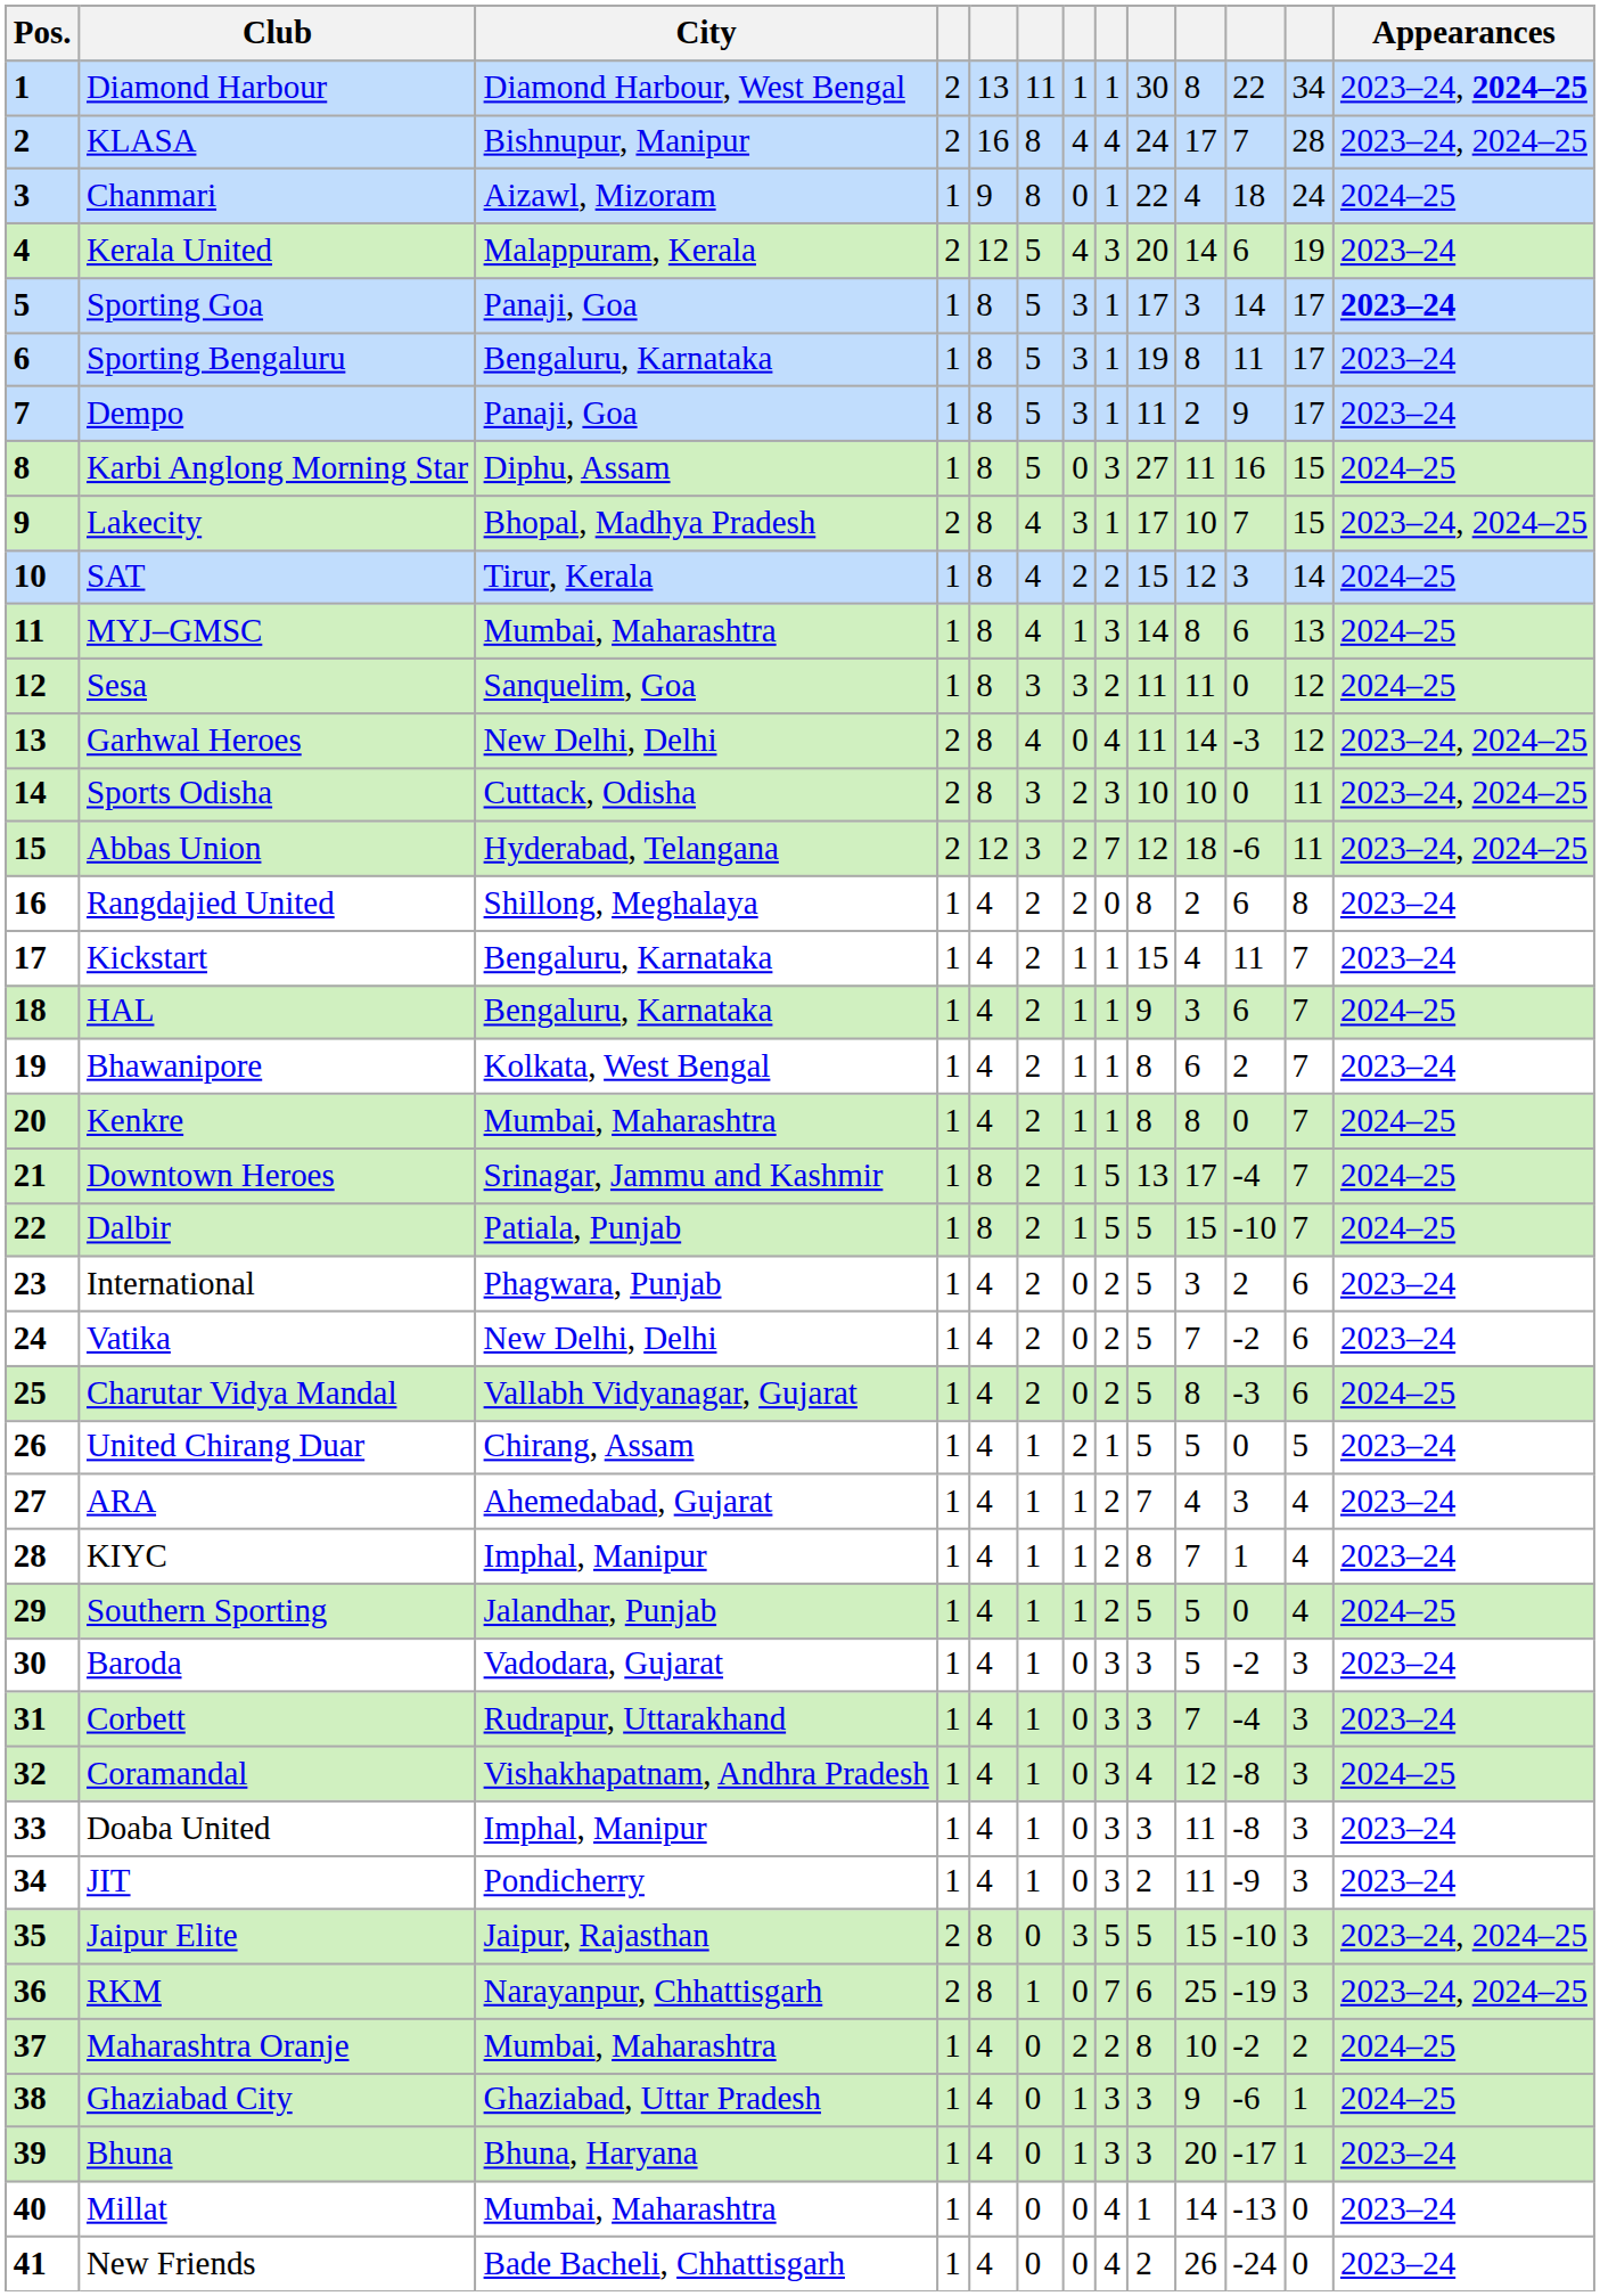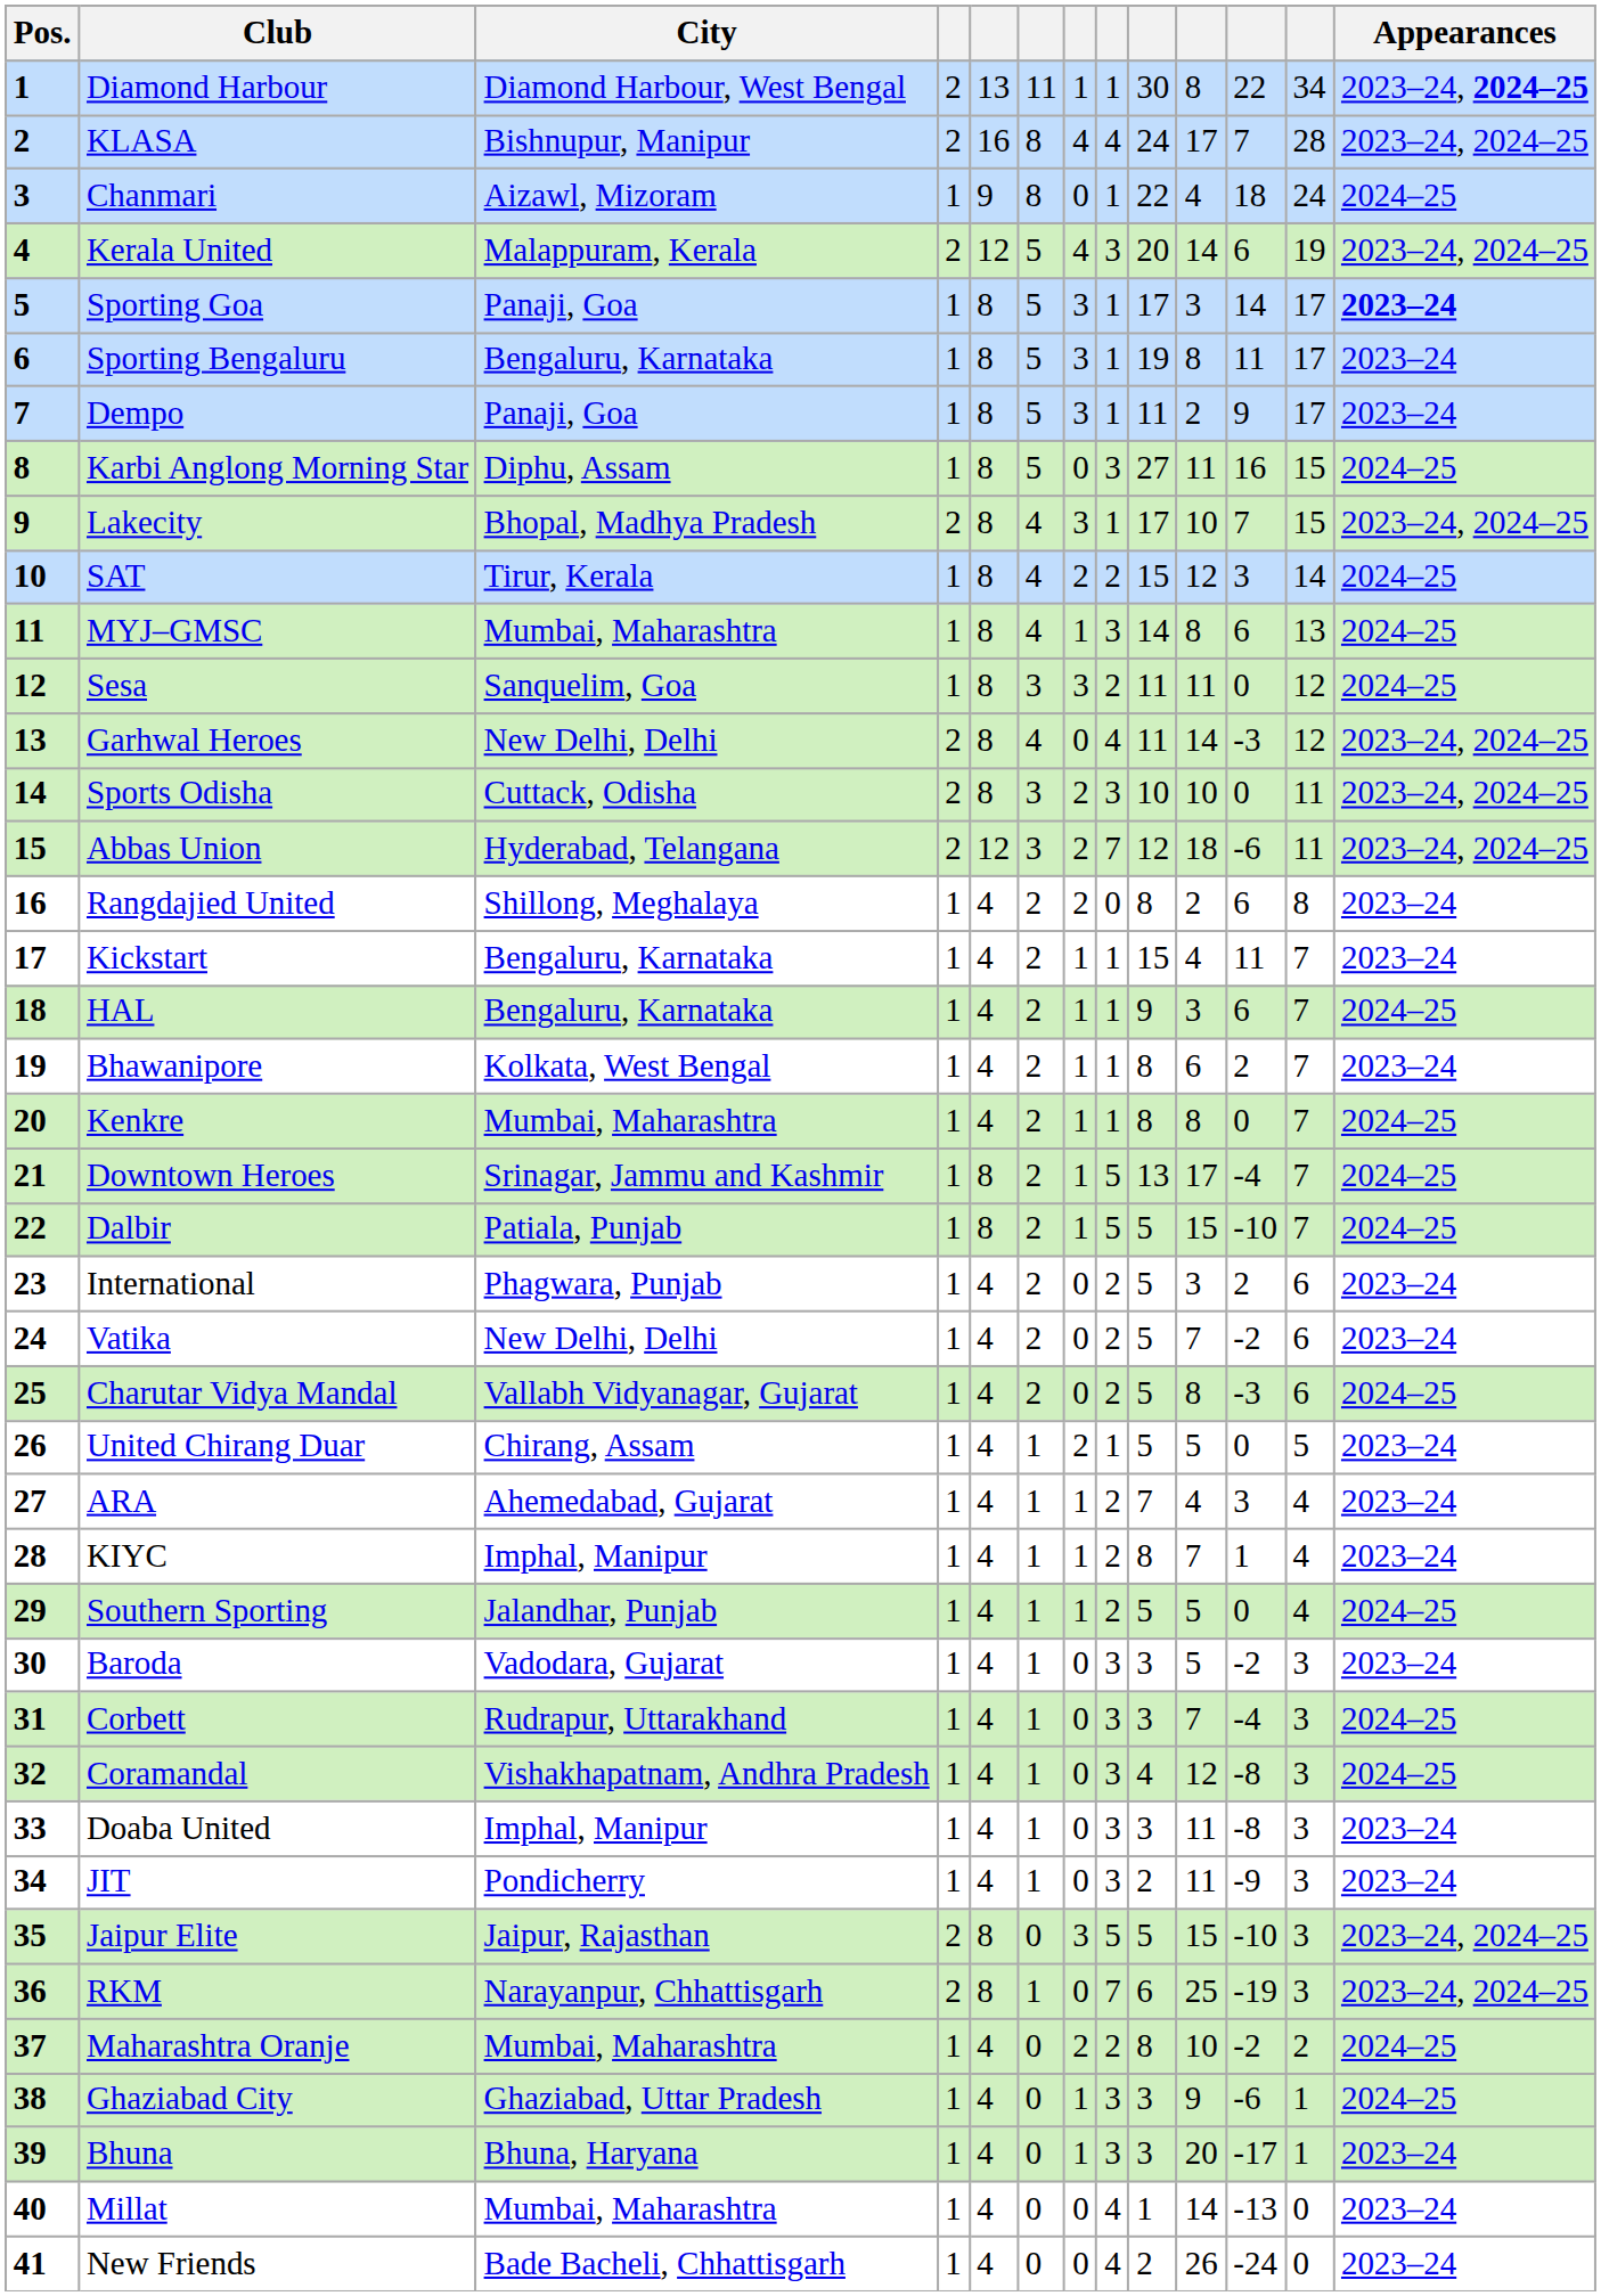Kerala United | Appearances: 2023–24 -> 2023–24, 2024–25
Corbett | Appearances: 2023–24 -> 2024–25
